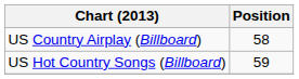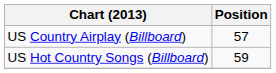US Country Airplay (Billboard) | Position: 58 -> 57
